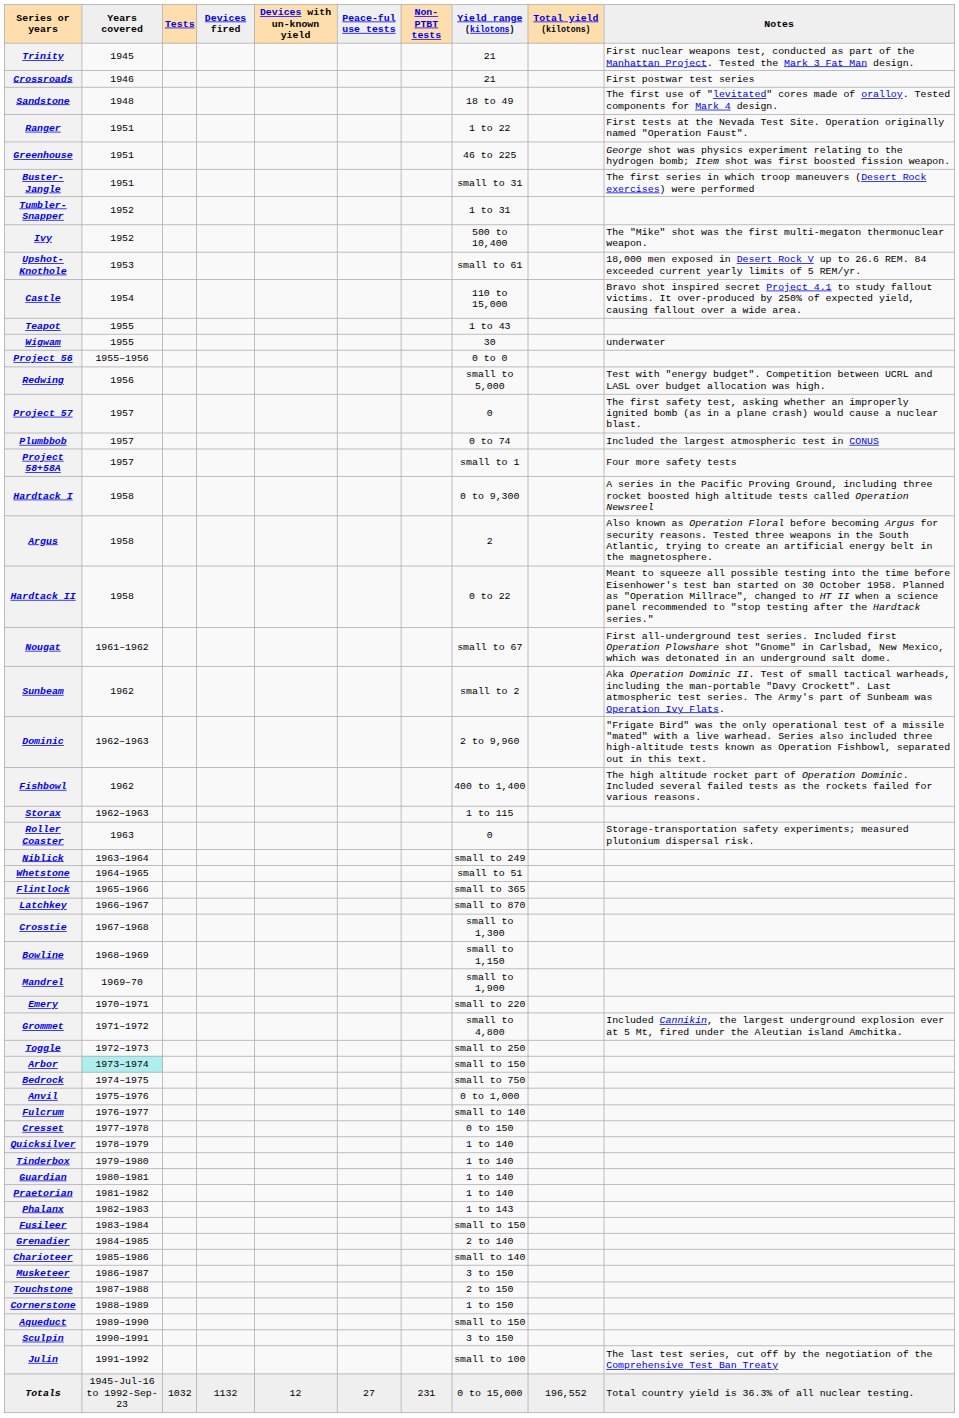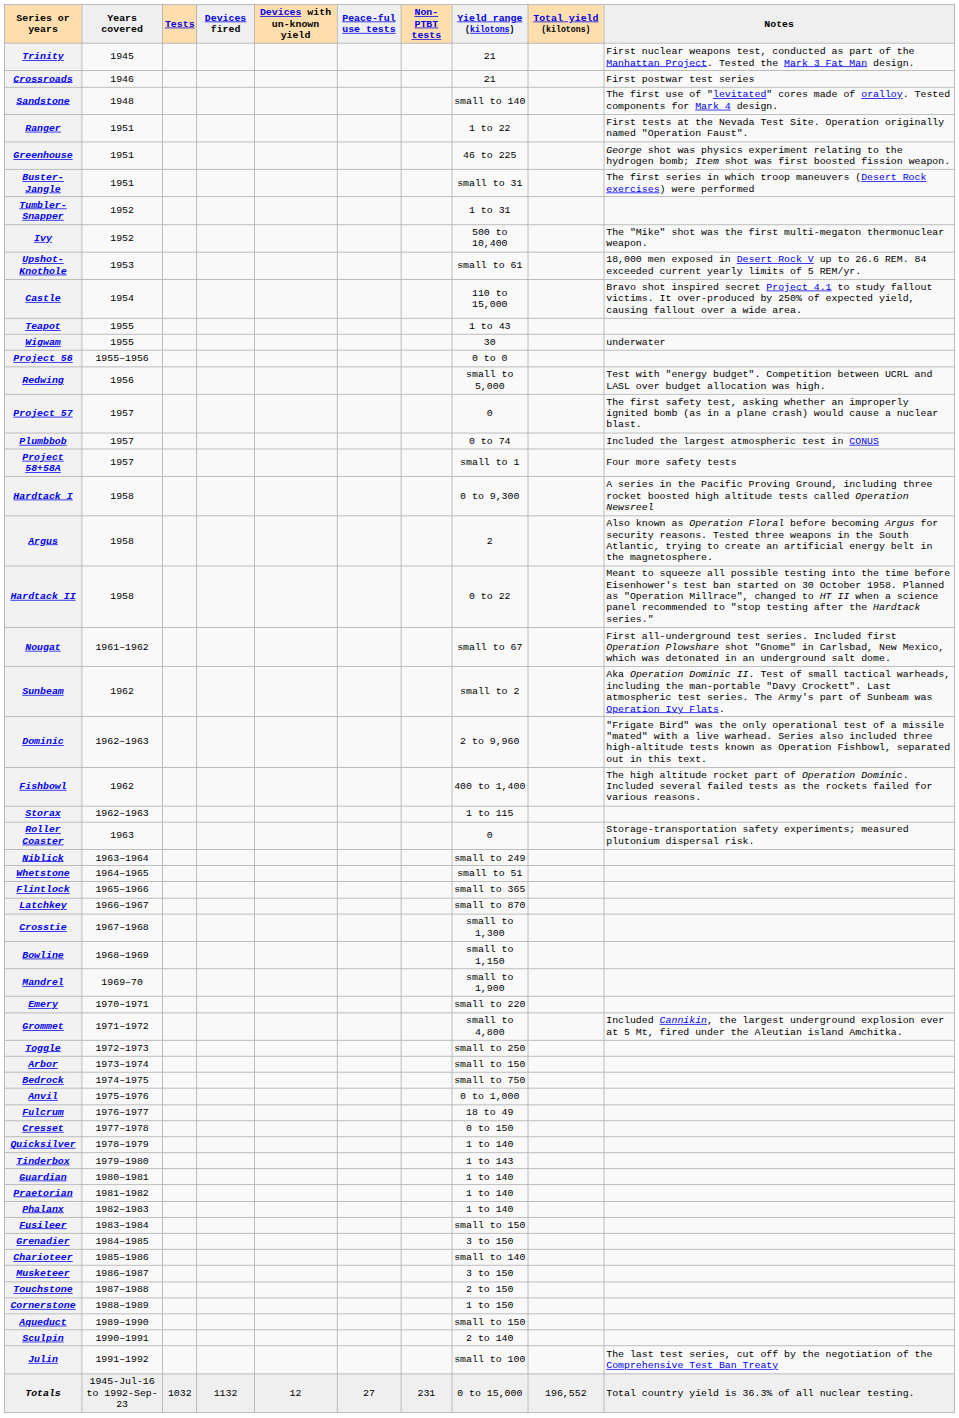Sandstone | Yield range (kilotons): 18 to 49 -> small to 140
Arbor | Years covered: paleturquoise background -> no background
Fulcrum | Yield range (kilotons): small to 140 -> 18 to 49
Tinderbox | Yield range (kilotons): 1 to 140 -> 1 to 143
Phalanx | Yield range (kilotons): 1 to 143 -> 1 to 140
Grenadier | Yield range (kilotons): 2 to 140 -> 3 to 150
Sculpin | Yield range (kilotons): 3 to 150 -> 2 to 140
